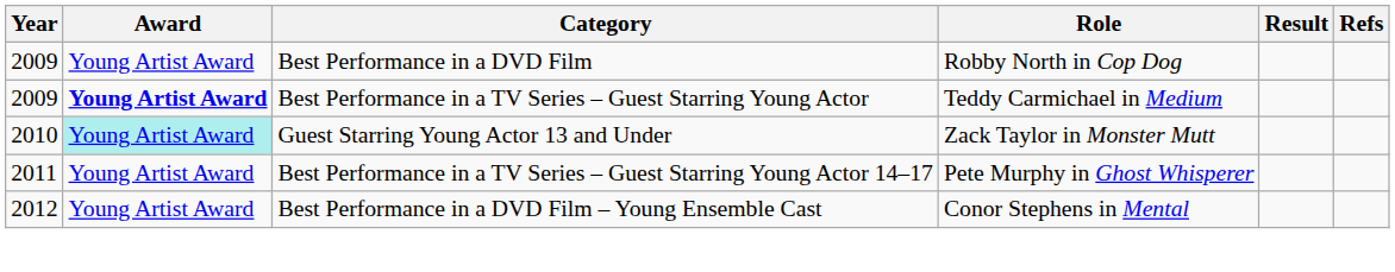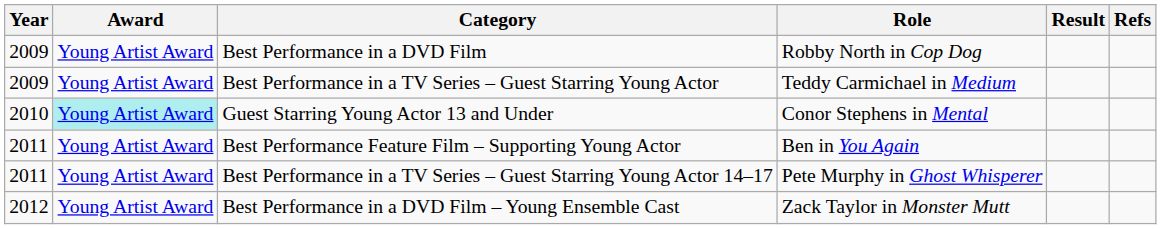Best Performance in a TV Series – Guest Starring Young Actor | Award: bold -> normal
Guest Starring Young Actor 13 and Under | Role: Zack Taylor in Monster Mutt -> Conor Stephens in Mental
+ row: 2011 | Young Artist Award | Best Performance Feature Film – Supporting Young Actor | Ben in You Again
Best Performance in a DVD Film – Young Ensemble Cast | Role: Conor Stephens in Mental -> Zack Taylor in Monster Mutt
